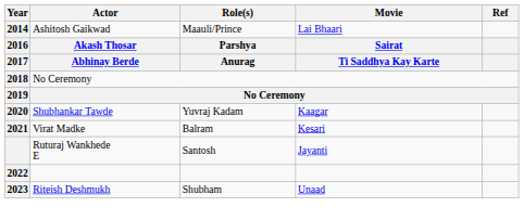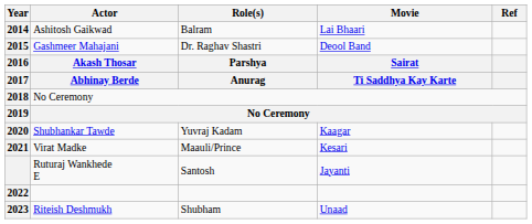2014 | Role(s): Maauli/Prince -> Balram
+ row: 2015 | Gashmeer Mahajani | Dr. Raghav Shastri | Deool Band
2021 | Role(s): Balram -> Maauli/Prince
